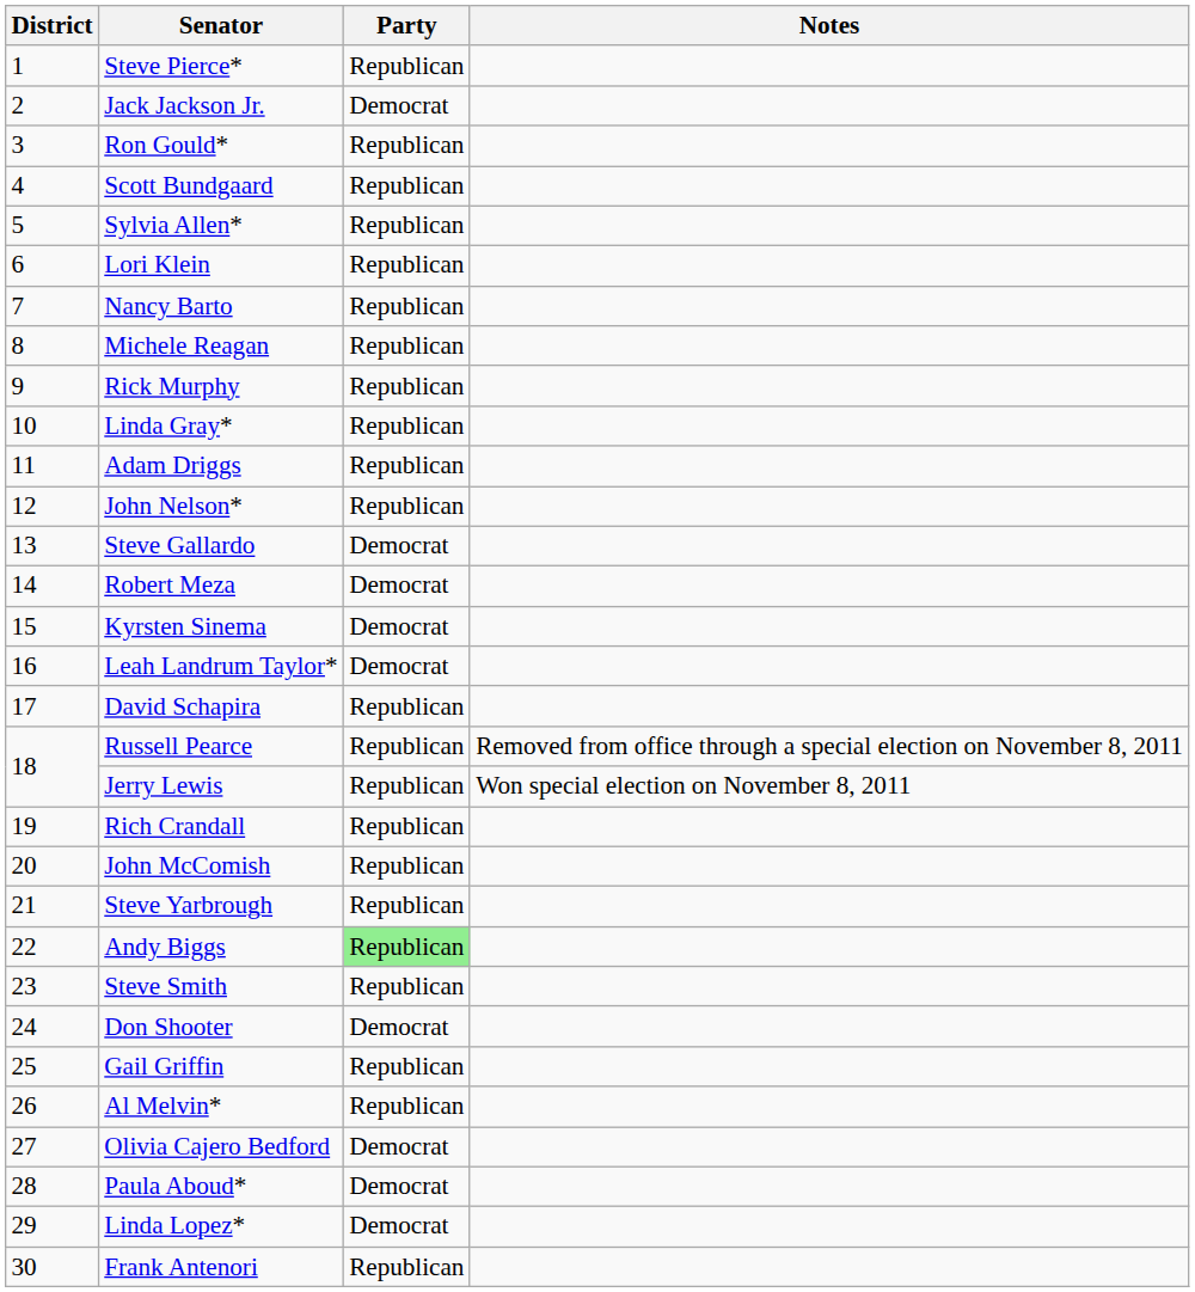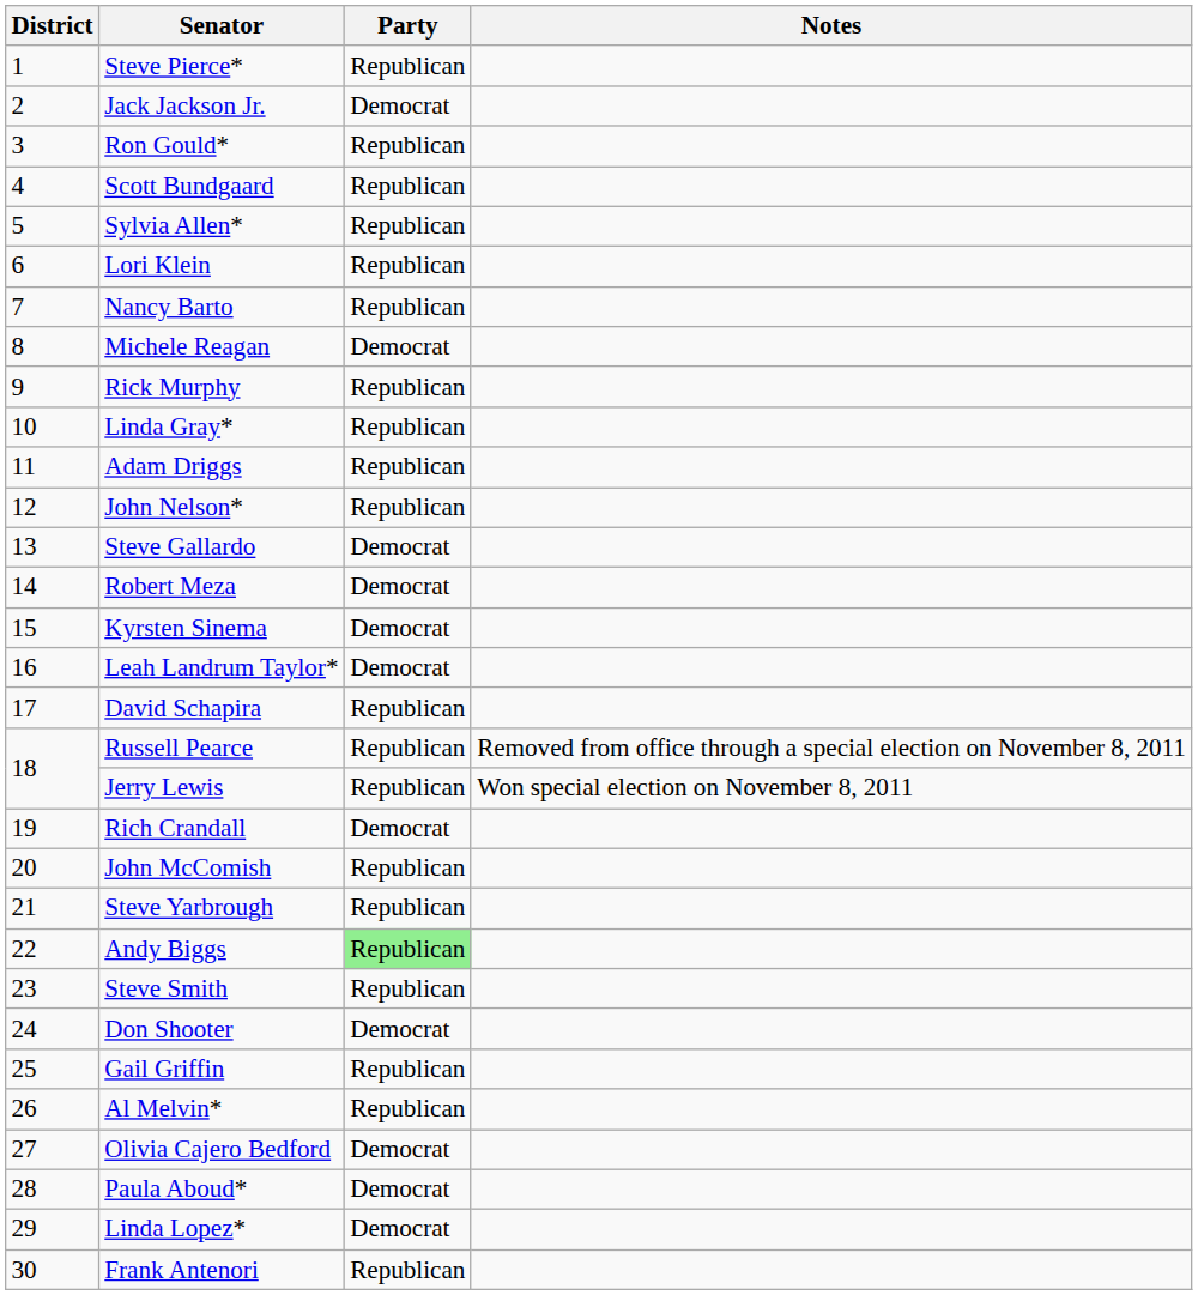Michele Reagan | Party: Republican -> Democrat
Rich Crandall | Party: Republican -> Democrat
